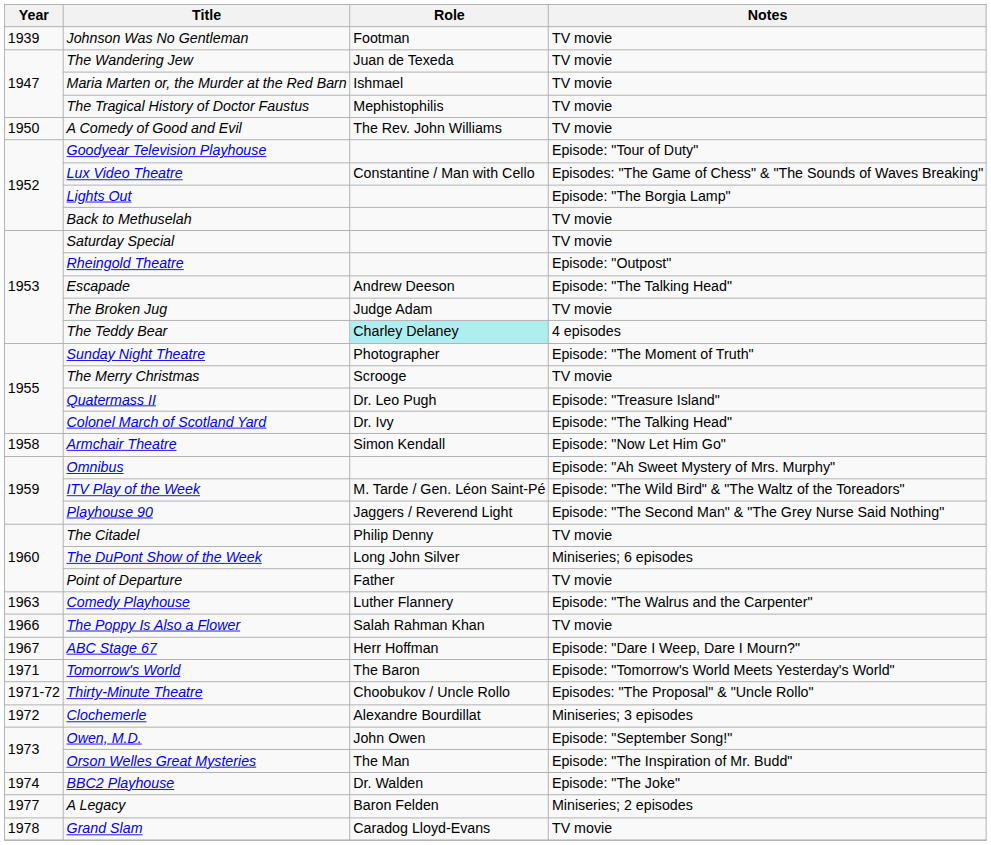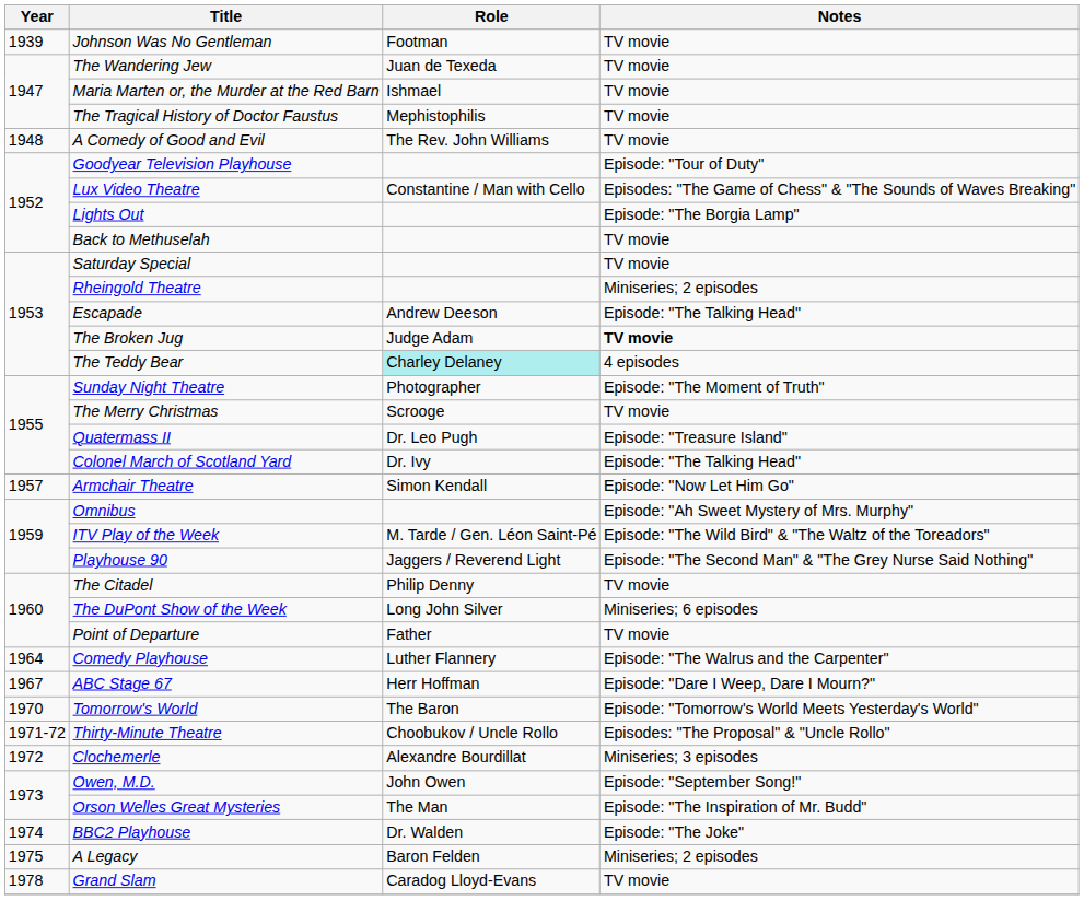A Comedy of Good and Evil | Year: 1950 -> 1948
Rheingold Theatre | Notes: Episode: "Outpost" -> Miniseries; 2 episodes
The Broken Jug | Notes: normal -> bold
Armchair Theatre | Year: 1958 -> 1957
Comedy Playhouse | Year: 1963 -> 1964
- row: 1966 | The Poppy Is Also a Flower | Salah Rahman Khan | TV movie
Tomorrow's World | Year: 1971 -> 1970
A Legacy | Year: 1977 -> 1975
